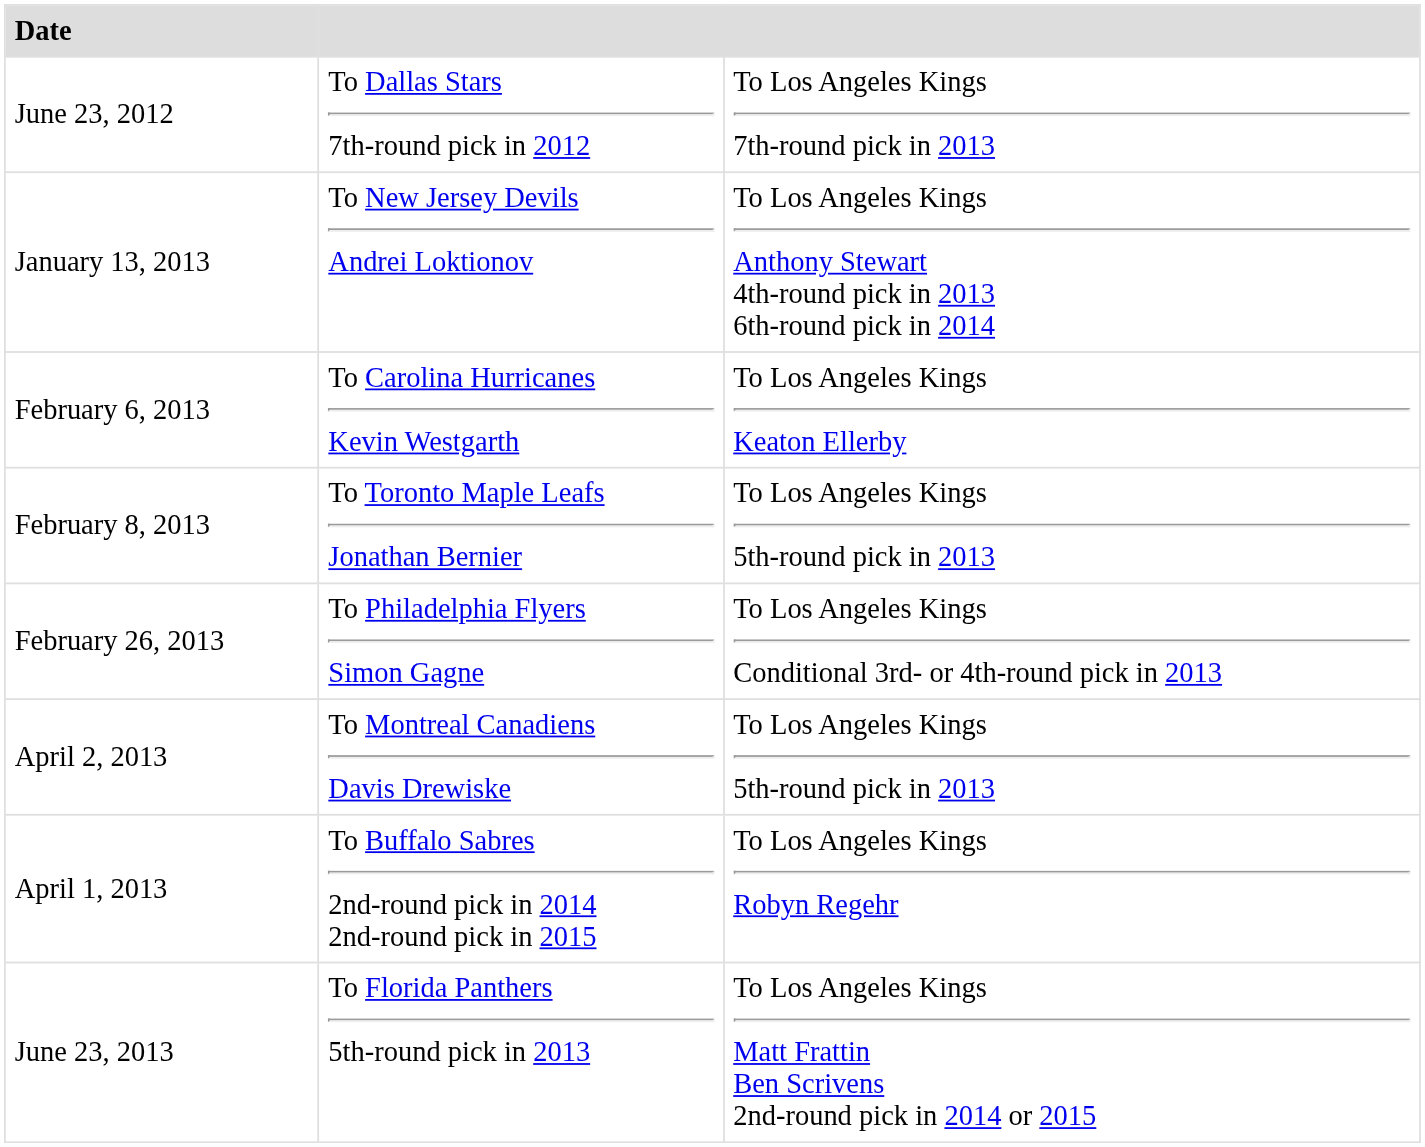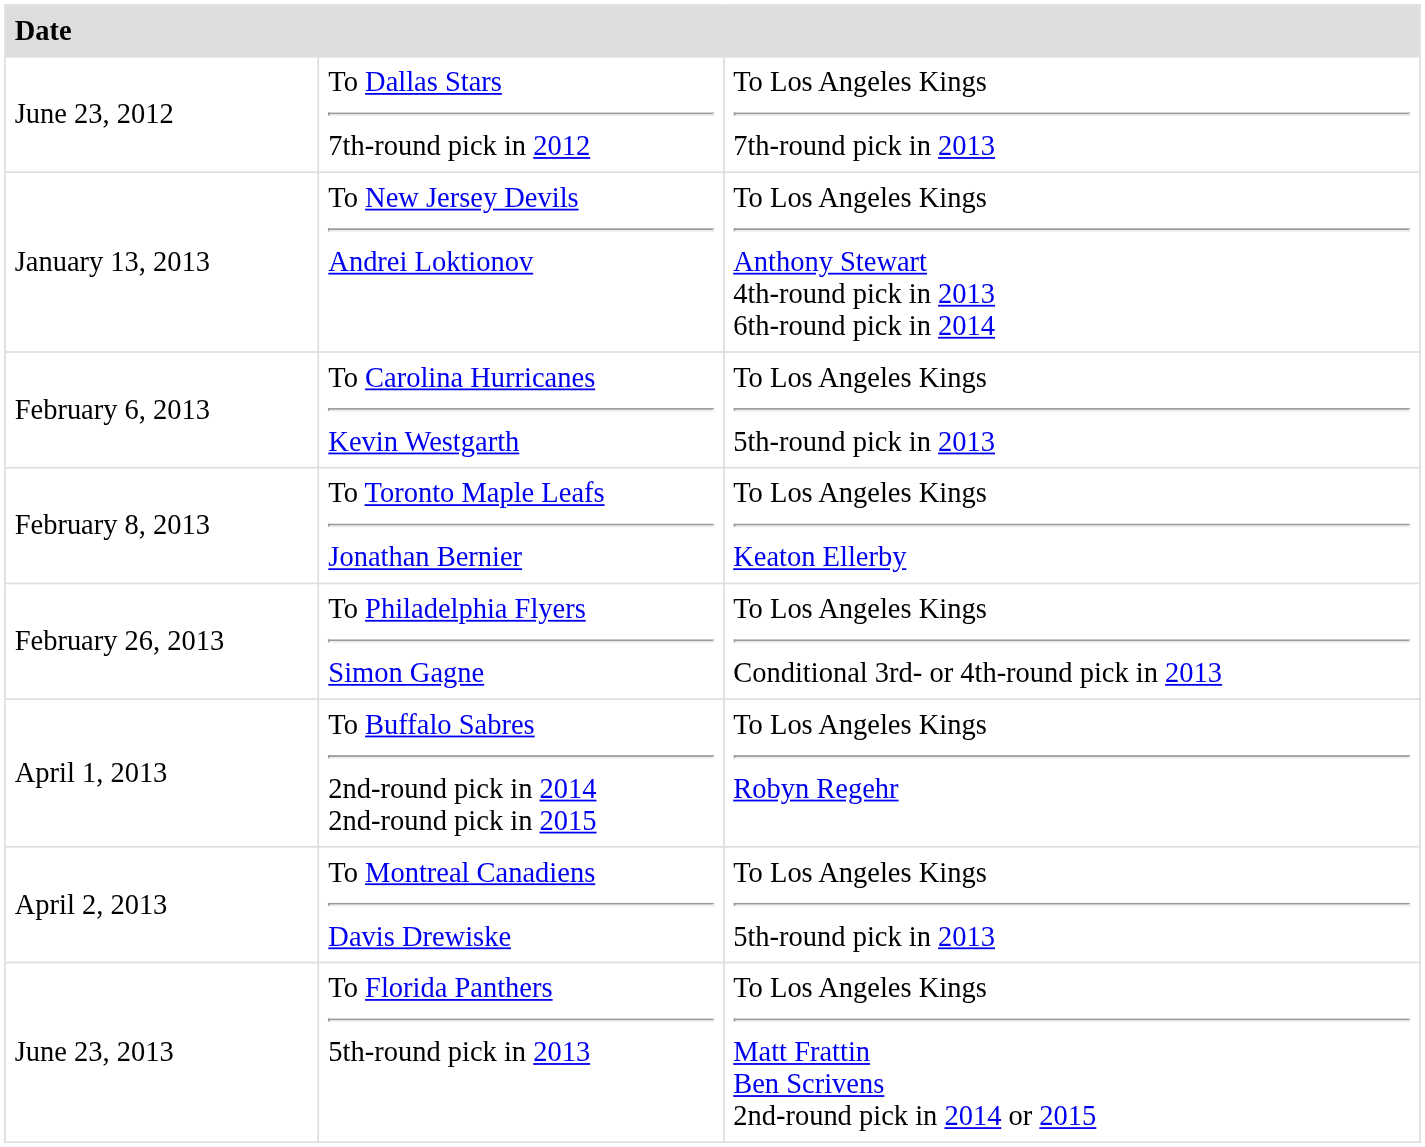February 6, 2013 | column 3: To Los Angeles Kings Keaton Ellerby -> To Los Angeles Kings 5th-round pick in 2013
February 8, 2013 | column 3: To Los Angeles Kings 5th-round pick in 2013 -> To Los Angeles Kings Keaton Ellerby
rows swapped: April 1, 2013 <-> April 2, 2013
